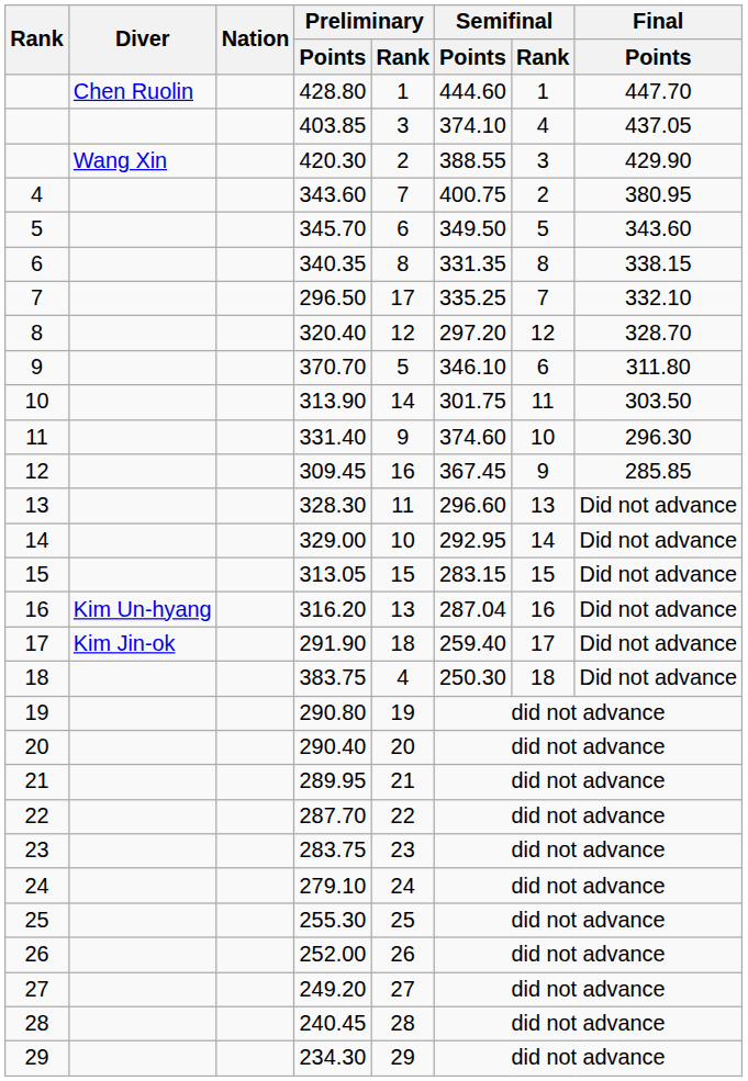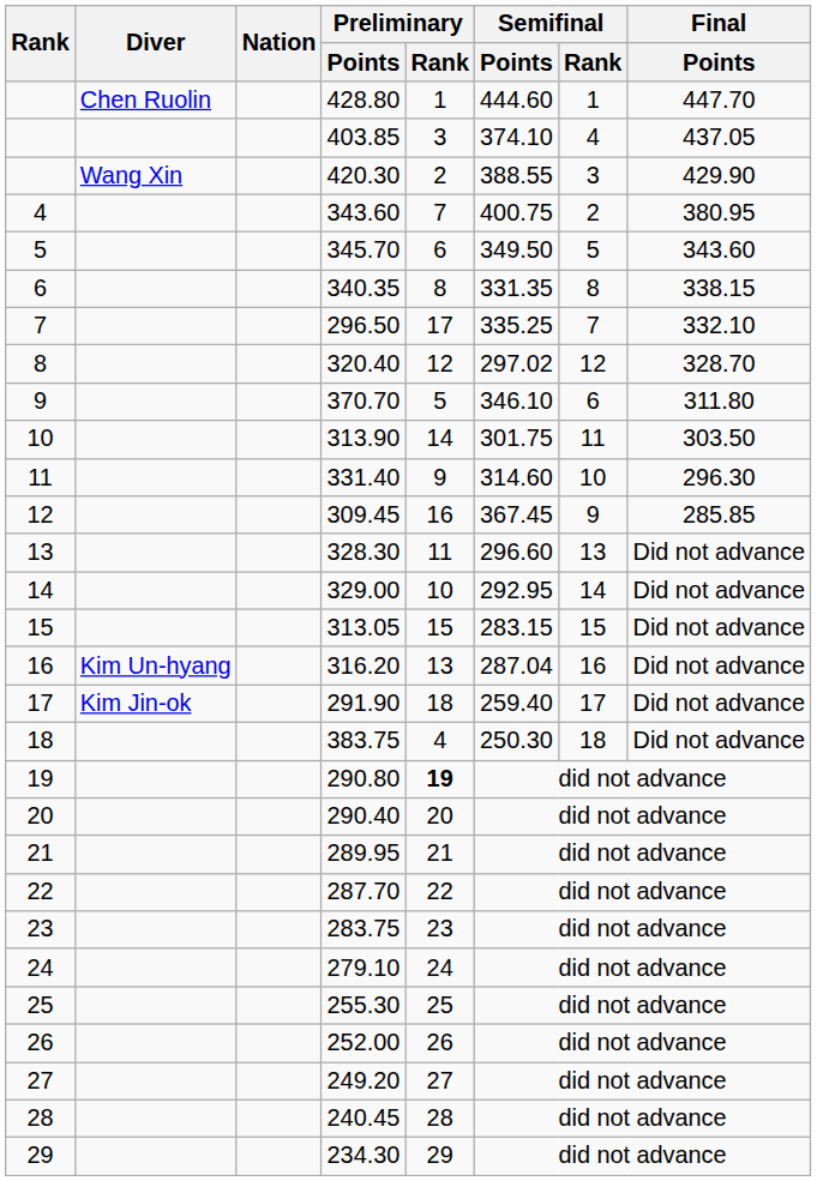320.40 | Semifinal / Points: 297.20 -> 297.02
331.40 | Semifinal / Points: 374.60 -> 314.60
290.80 | Preliminary / Rank: normal -> bold
